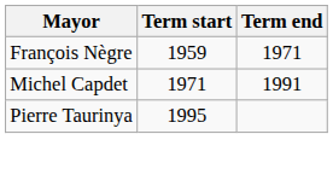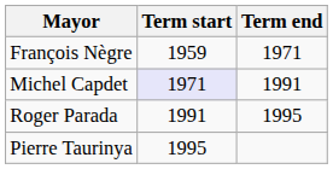Michel Capdet | Term start: no background -> lavender background
+ row: Roger Parada | 1991 | 1995
